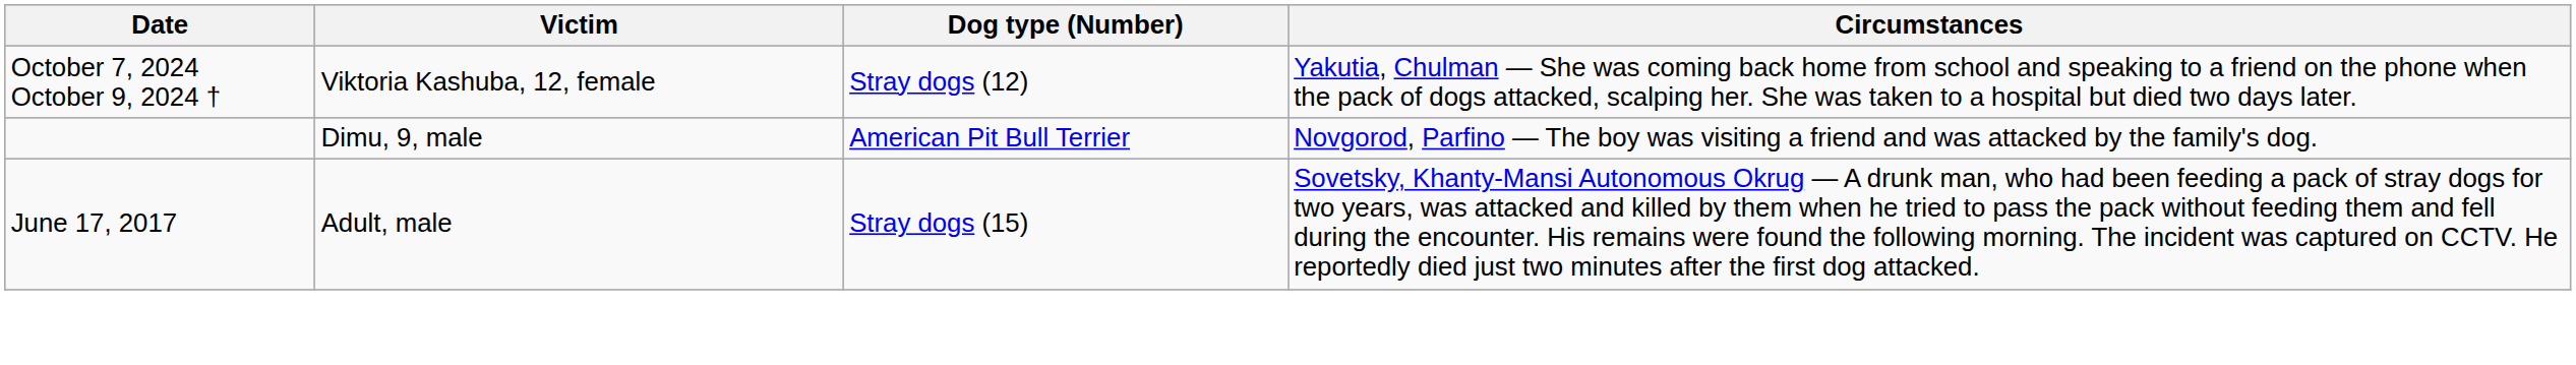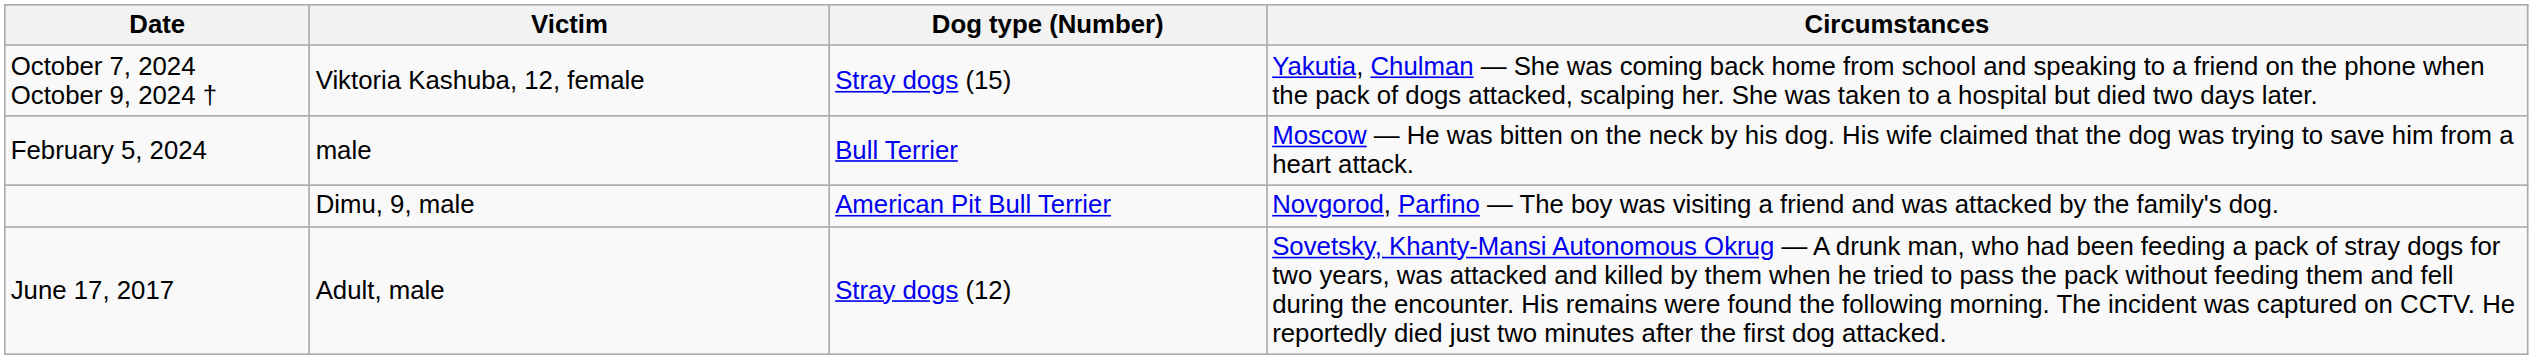October 7, 2024 October 9, 2024 † | Dog type (Number): Stray dogs (12) -> Stray dogs (15)
+ row: February 5, 2024 | male | Bull Terrier | Moscow — He was bitten on the neck by his dog. His wife claimed that the dog was trying to save him from a heart attack.
June 17, 2017 | Dog type (Number): Stray dogs (15) -> Stray dogs (12)
